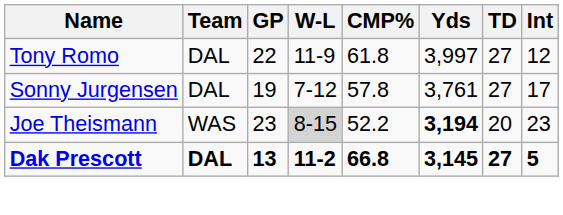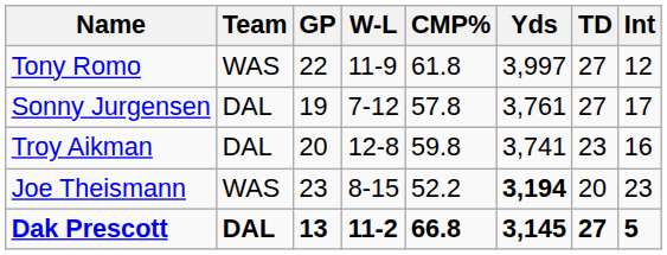Tony Romo | Team: DAL -> WAS
+ row: Troy Aikman | DAL | 20 | 12-8 | 59.8 | 3,741 | 23 | 16
Joe Theismann | W-L: lightgrey background -> no background
